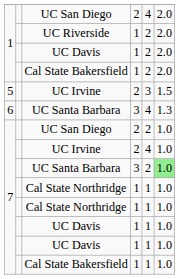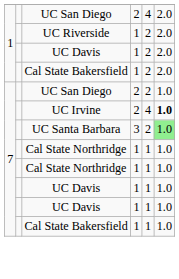- row: 5 | UC Irvine | 2 | 3 | 1.5
- row: 6 | UC Santa Barbara | 3 | 4 | 1.3
7 / UC Irvine | column 6: normal -> bold
